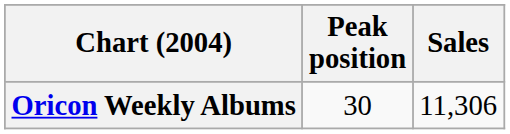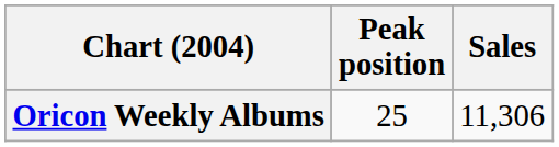Oricon Weekly Albums | Peak position: 30 -> 25
